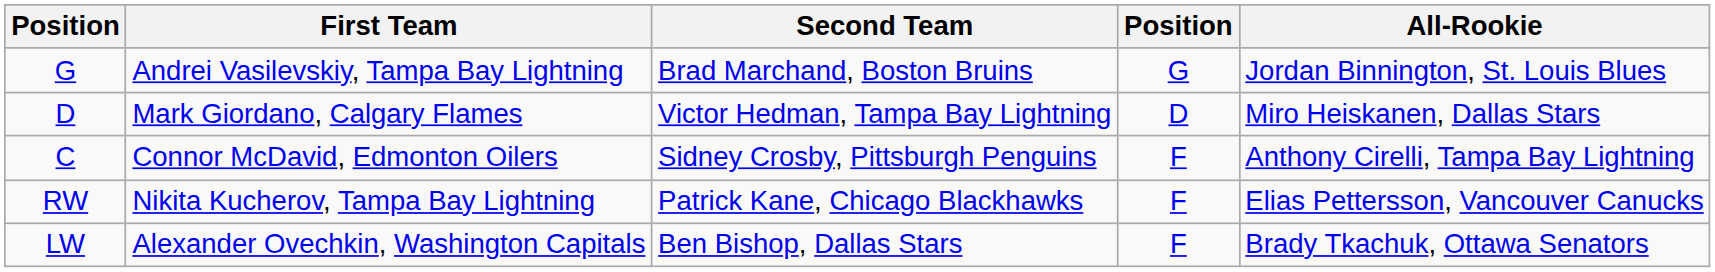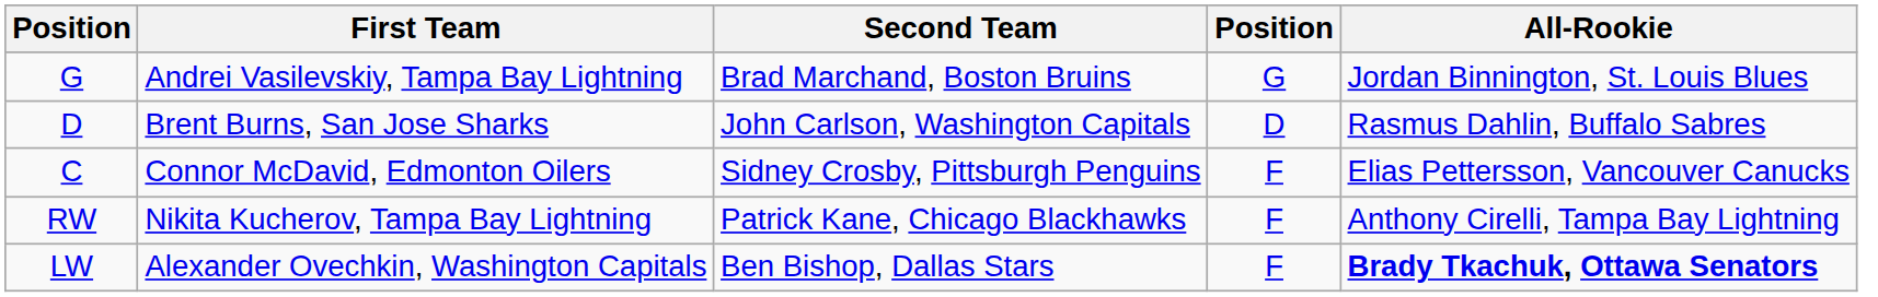+ row: D | Brent Burns, San Jose Sharks | John Carlson, Washington Capitals | D | Rasmus Dahlin, Buffalo Sabres
- row: D | Mark Giordano, Calgary Flames | Victor Hedman, Tampa Bay Lightning | D | Miro Heiskanen, Dallas Stars
Connor McDavid, Edmonton Oilers | All-Rookie: Anthony Cirelli, Tampa Bay Lightning -> Elias Pettersson, Vancouver Canucks
Nikita Kucherov, Tampa Bay Lightning | All-Rookie: Elias Pettersson, Vancouver Canucks -> Anthony Cirelli, Tampa Bay Lightning
Alexander Ovechkin, Washington Capitals | All-Rookie: normal -> bold
